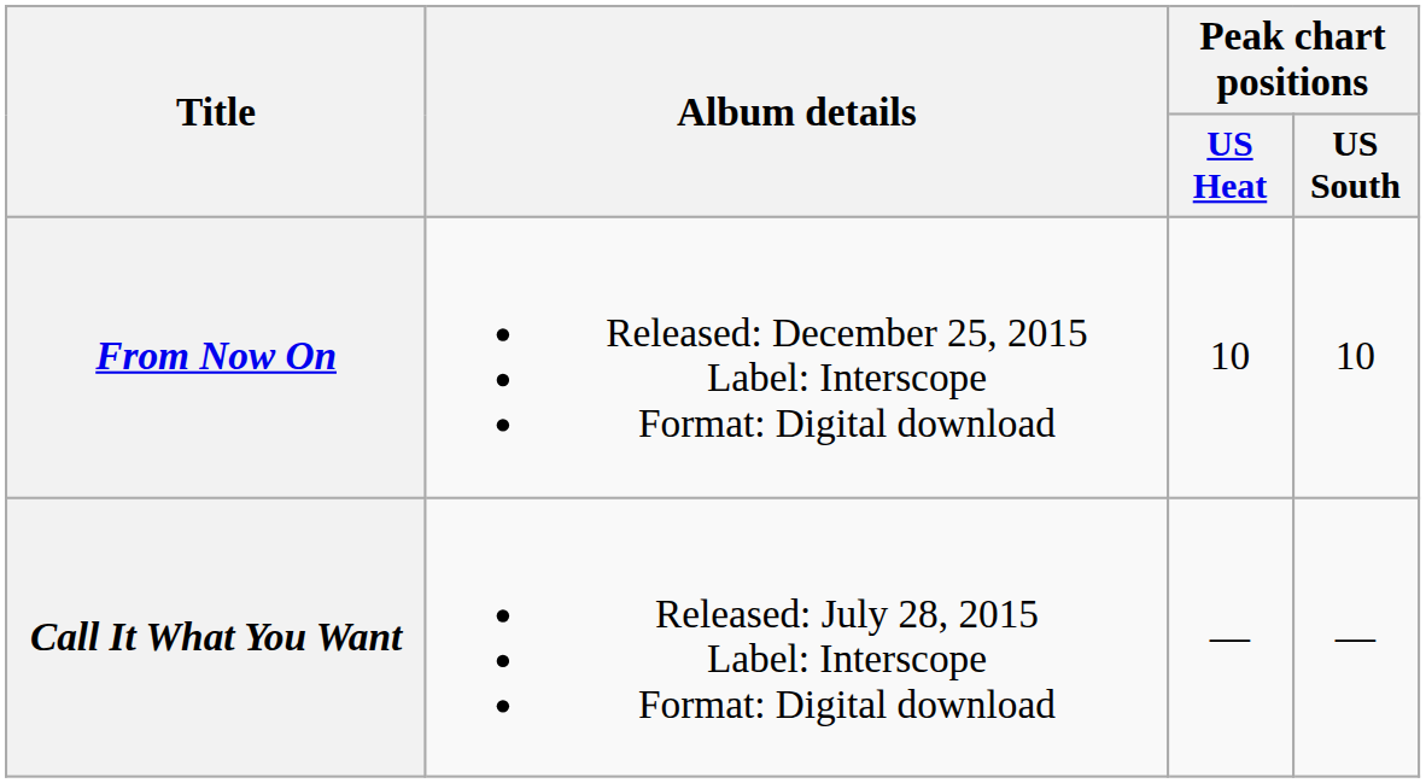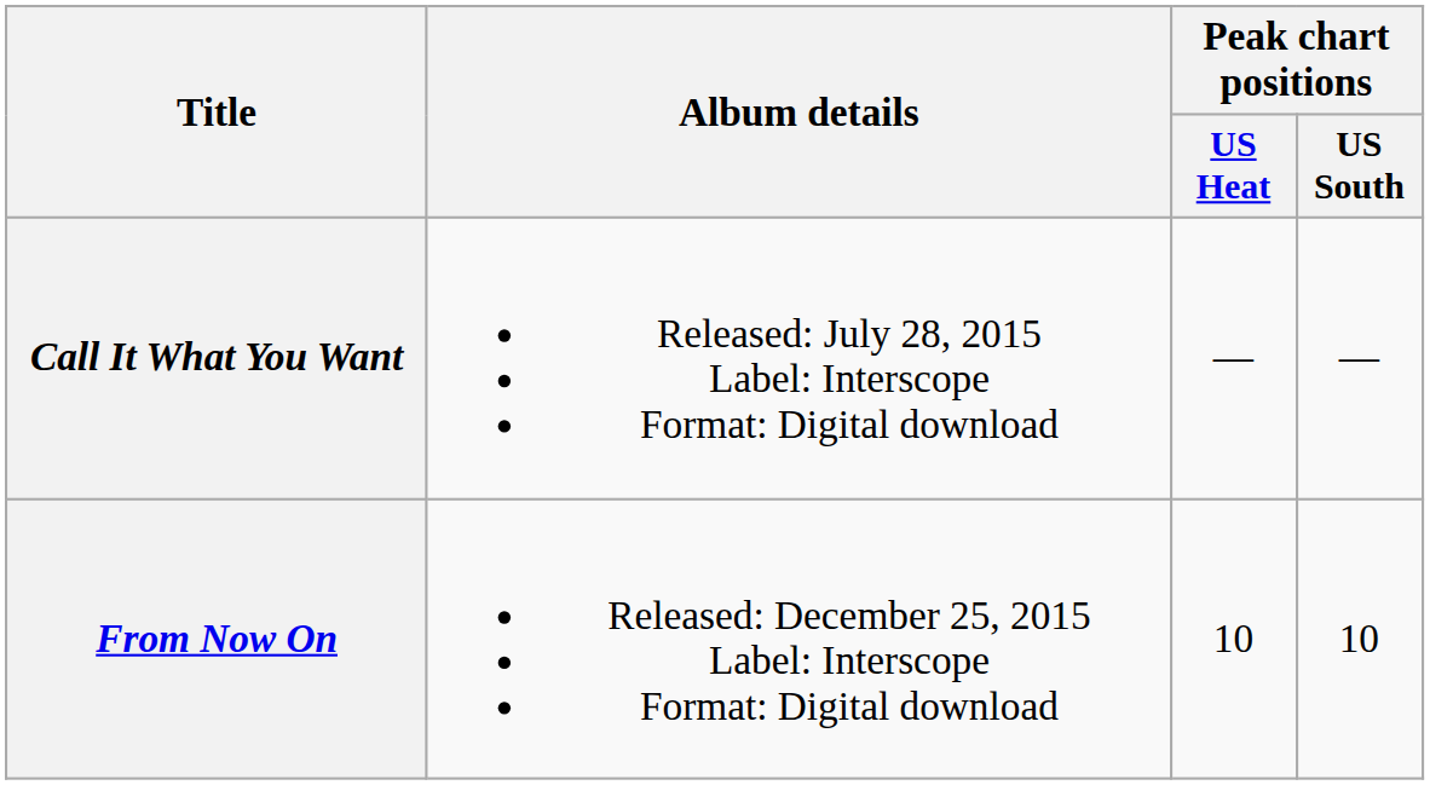rows swapped: Call It What You Want <-> From Now On
